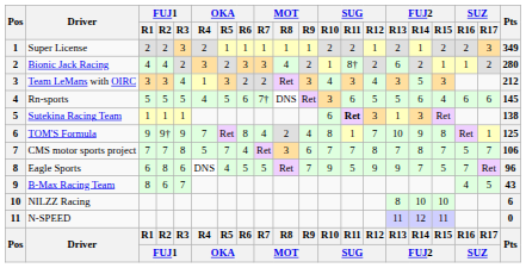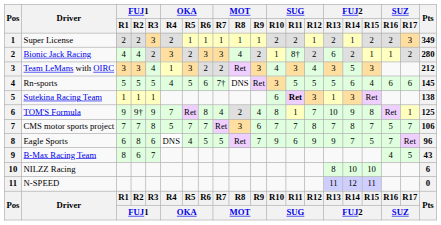Rn-sports | SUG / R11: 6 -> 5
CMS motor sports project | OKA / R6: 4 -> 7
Eagle Sports | SUG / R11: 5 -> 6
